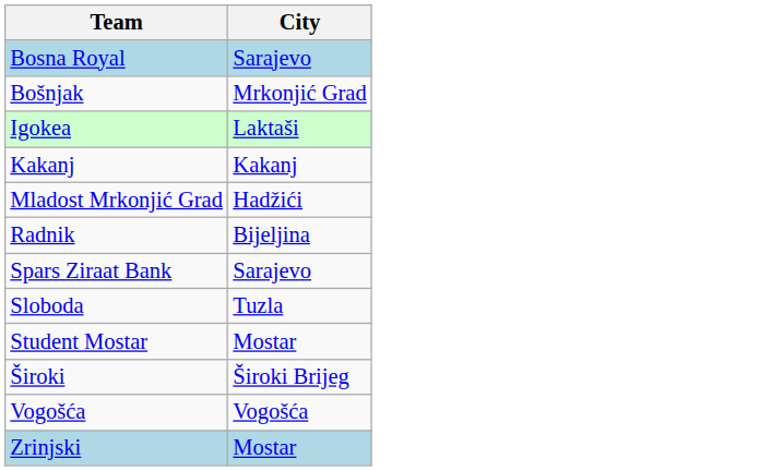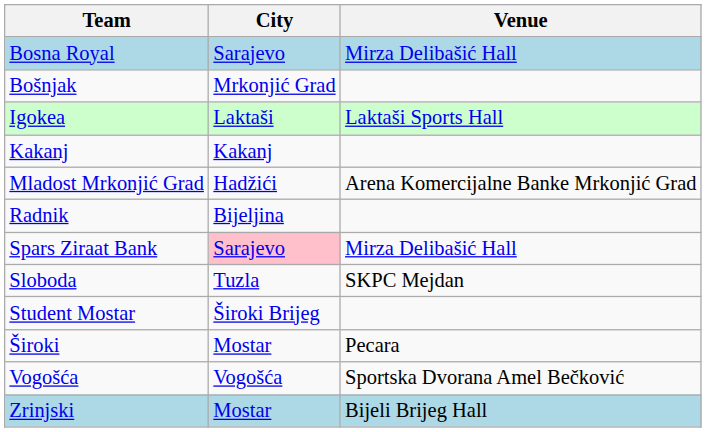+ column: Venue | Mirza Delibašić Hall | Laktaši Sports Hall | Arena Komercijalne Banke Mrkonjić Grad | Mirza Delibašić Hall | SKPC Mejdan | Pecara | Sportska Dvorana Amel Bečković | Bijeli Brijeg Hall
Spars Ziraat Bank | City: no background -> pink background
Student Mostar | City: Mostar -> Široki Brijeg
Široki | City: Široki Brijeg -> Mostar
